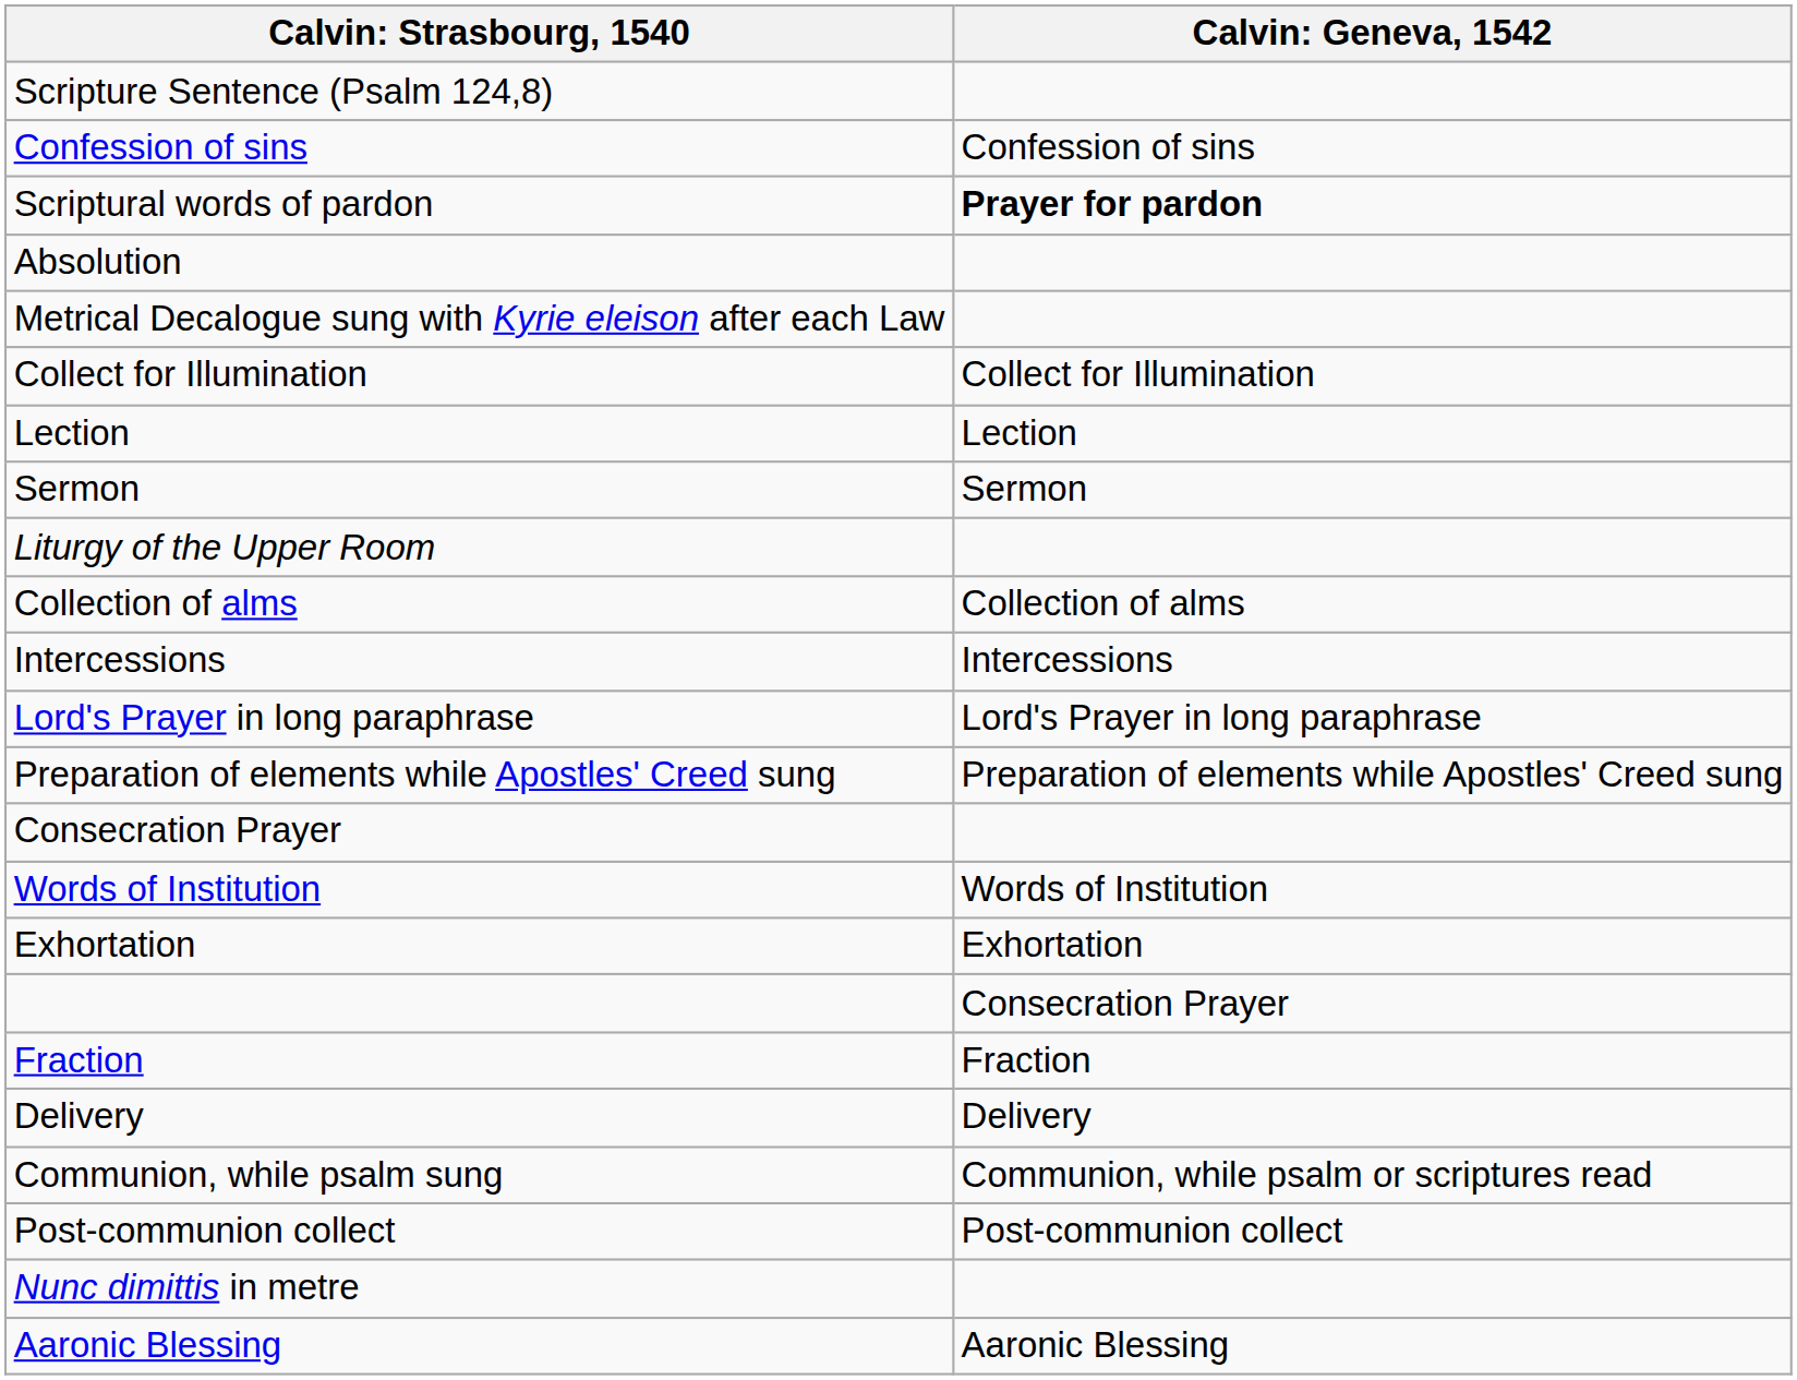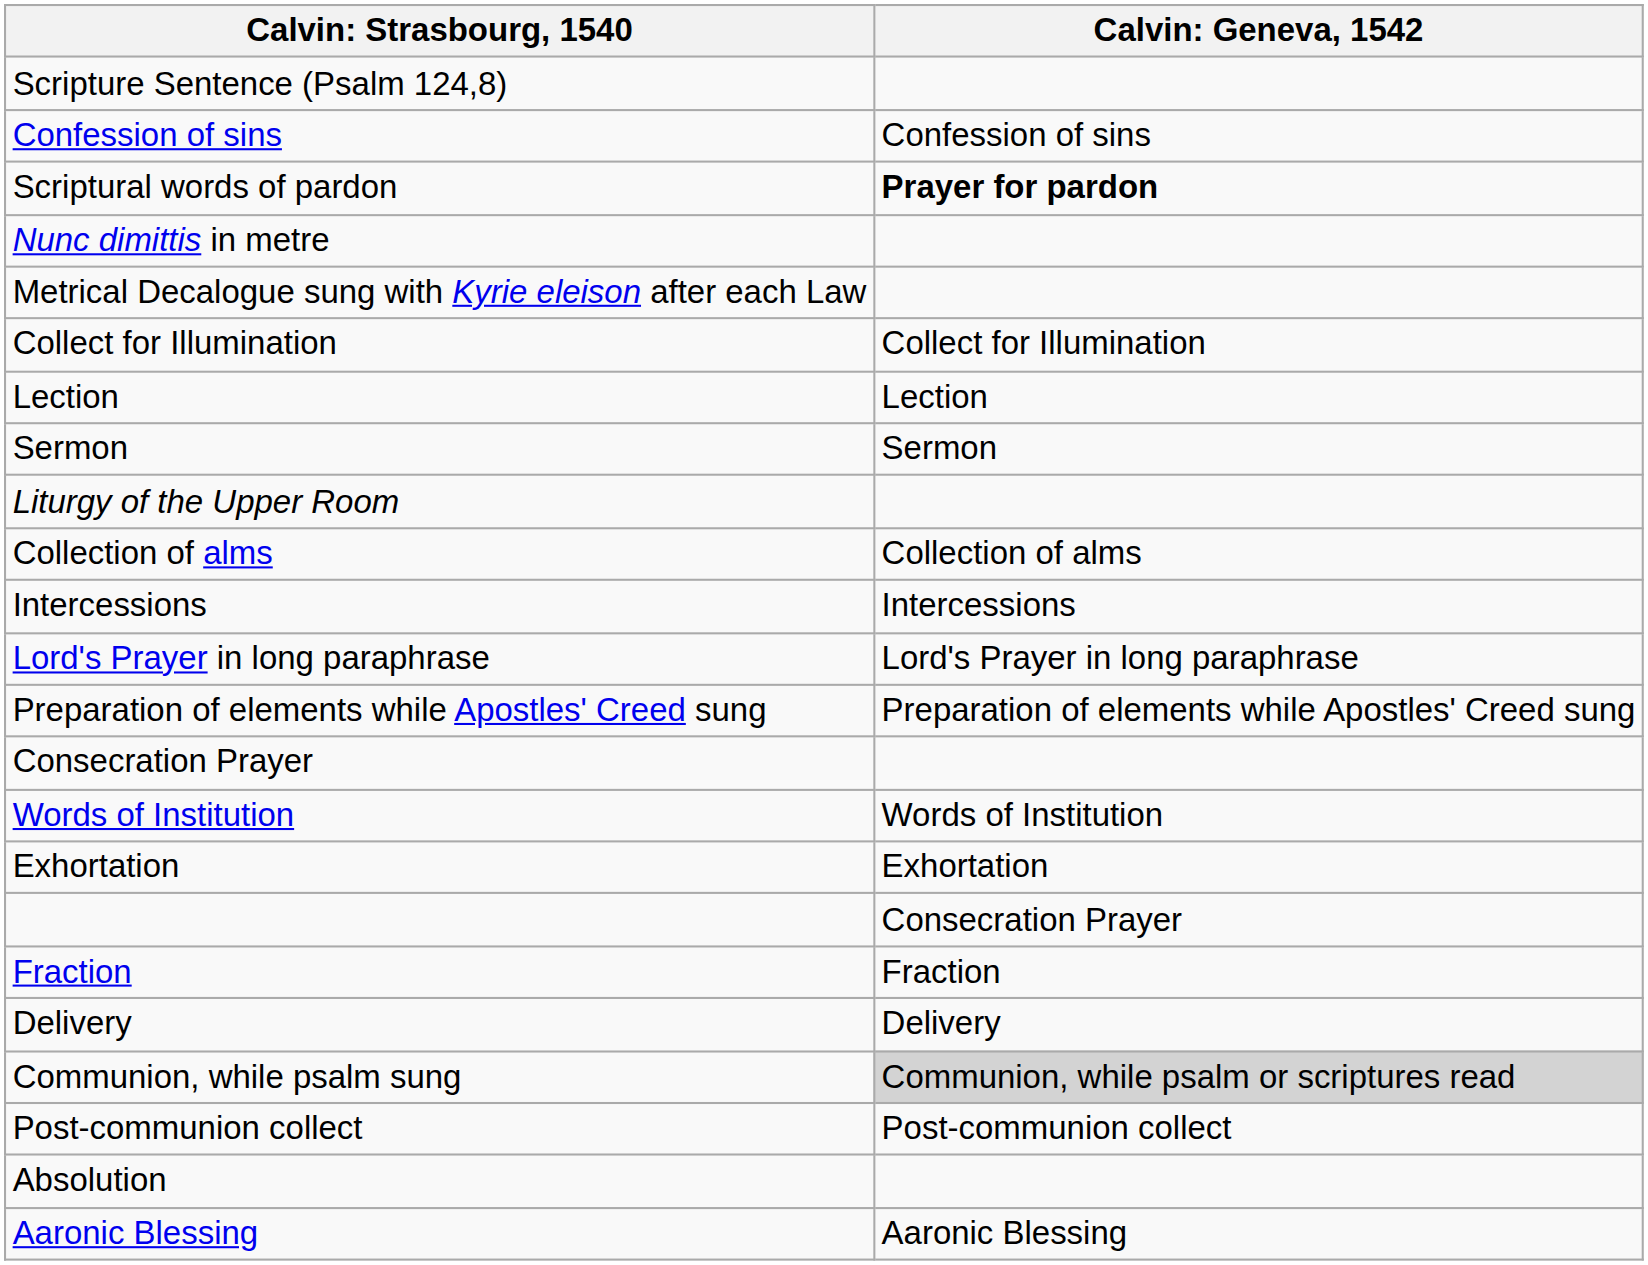rows swapped: Absolution <-> Nunc dimittis in metre
Communion, while psalm sung | column 2: no background -> lightgrey background
